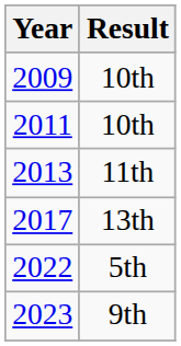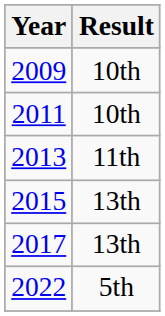+ row: 2015 | 13th
- row: 2023 | 9th
